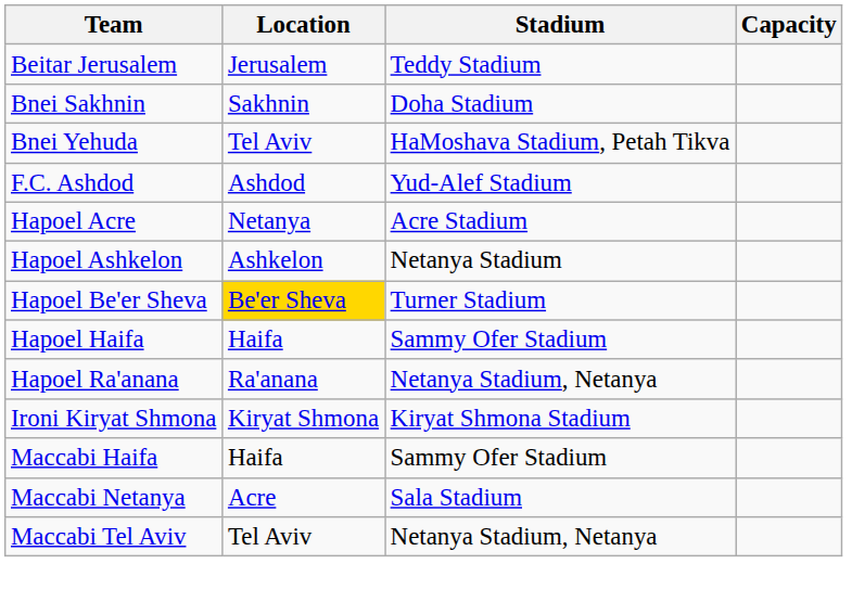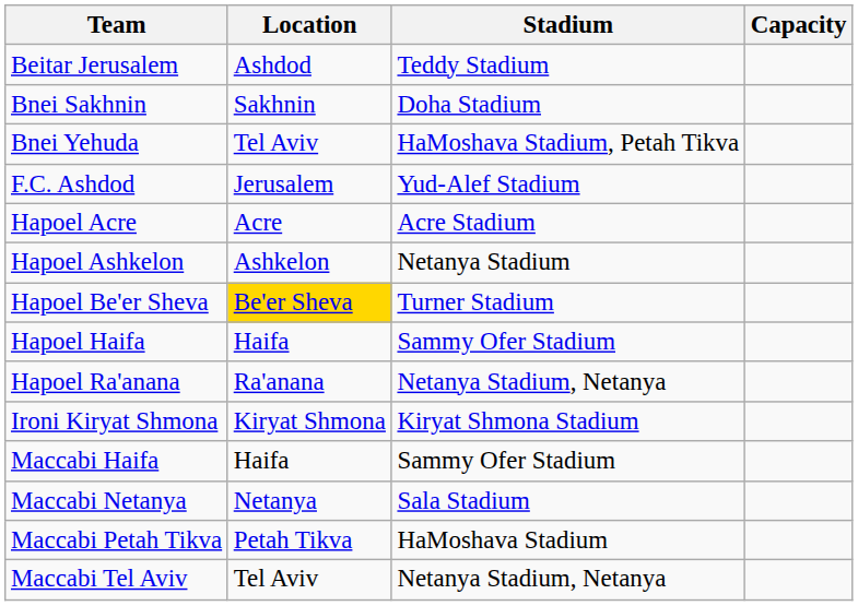Beitar Jerusalem | Location: Jerusalem -> Ashdod
F.C. Ashdod | Location: Ashdod -> Jerusalem
Hapoel Acre | Location: Netanya -> Acre
Maccabi Netanya | Location: Acre -> Netanya
+ row: Maccabi Petah Tikva | Petah Tikva | HaMoshava Stadium
